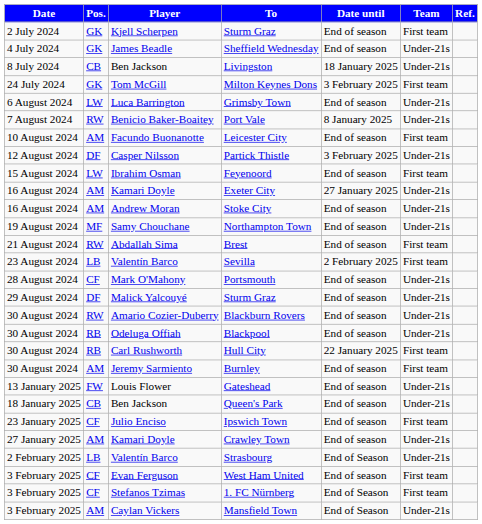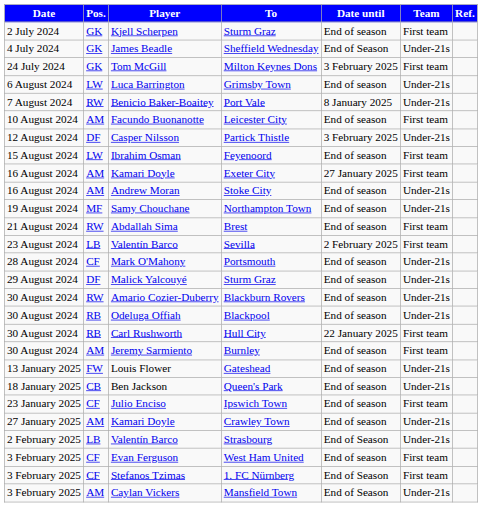Sheffield Wednesday | Date until: End of season -> End of Season
- row: 8 July 2024 | CB | Ben Jackson | Livingston | 18 January 2025 | Under-21s
Exeter City | Team: Under-21s -> First team
